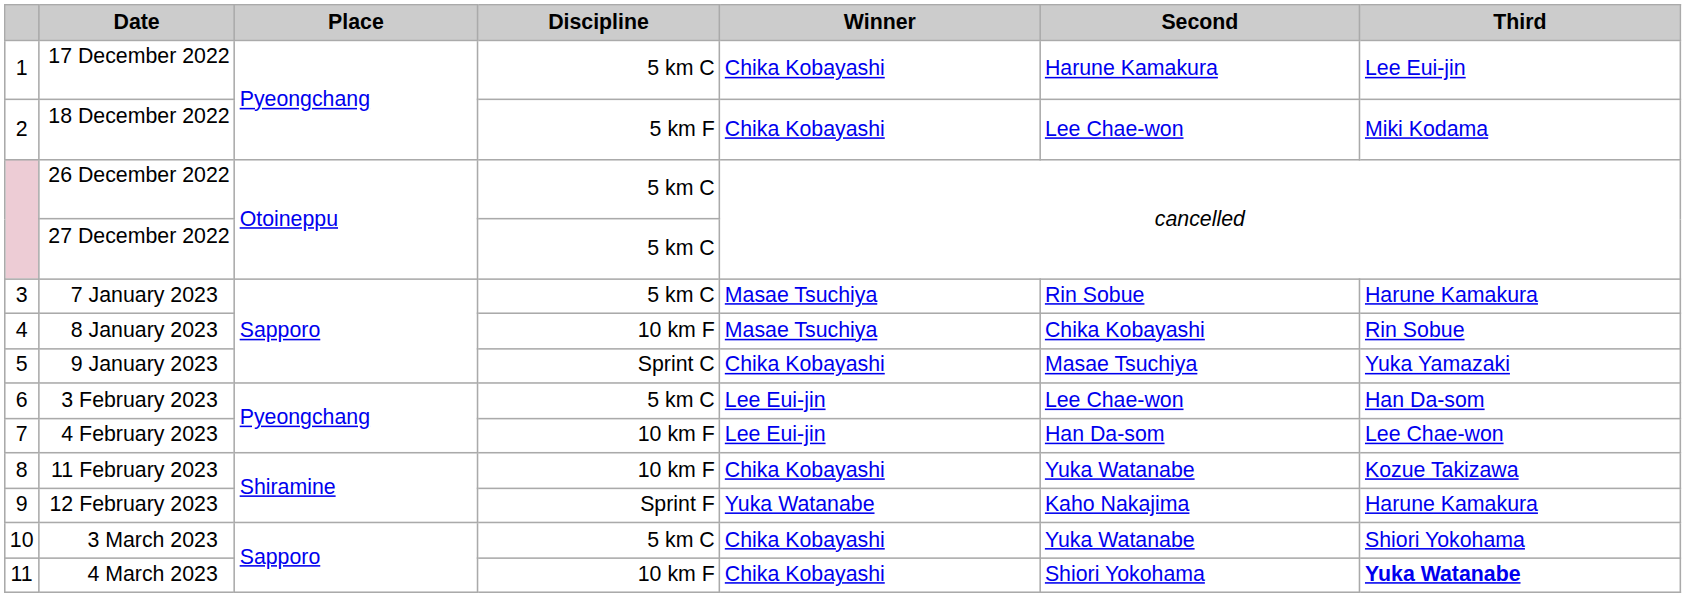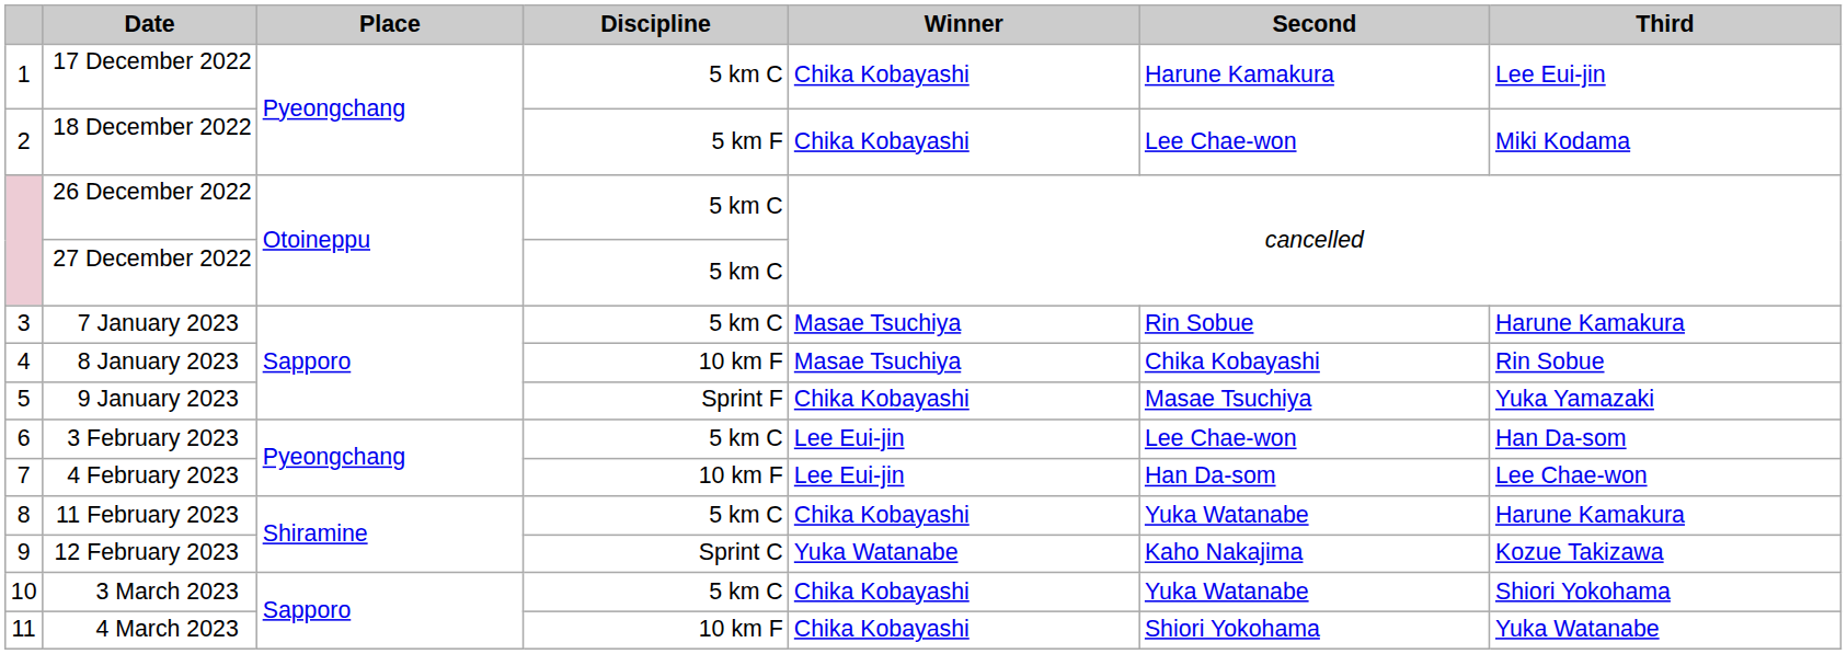9 January 2023 | Discipline: Sprint C -> Sprint F
11 February 2023 | Discipline: 10 km F -> 5 km C
11 February 2023 | Third: Kozue Takizawa -> Harune Kamakura
12 February 2023 | Discipline: Sprint F -> Sprint C
12 February 2023 | Third: Harune Kamakura -> Kozue Takizawa
4 March 2023 | Third: bold -> normal
